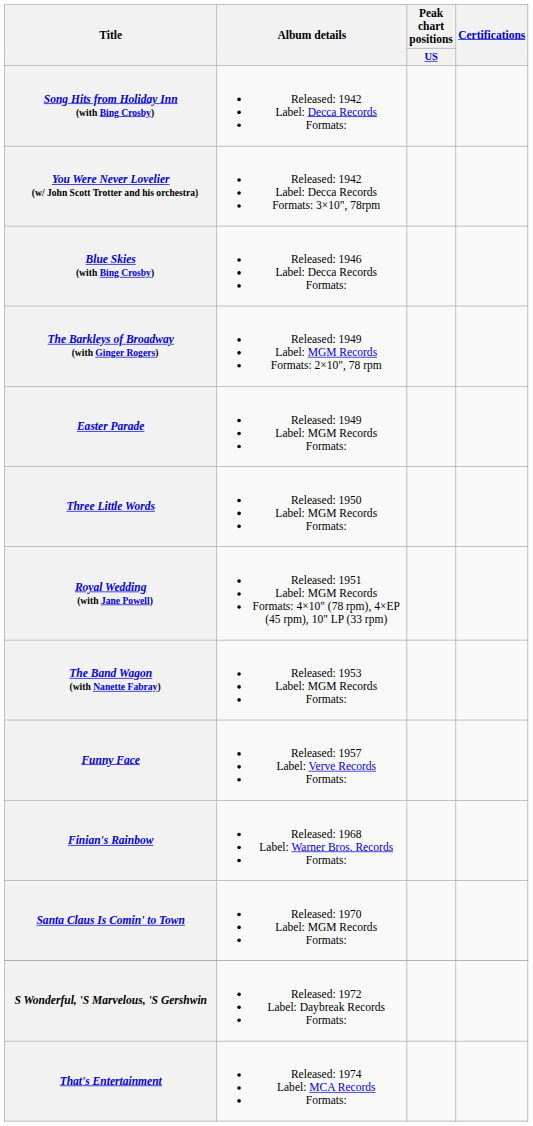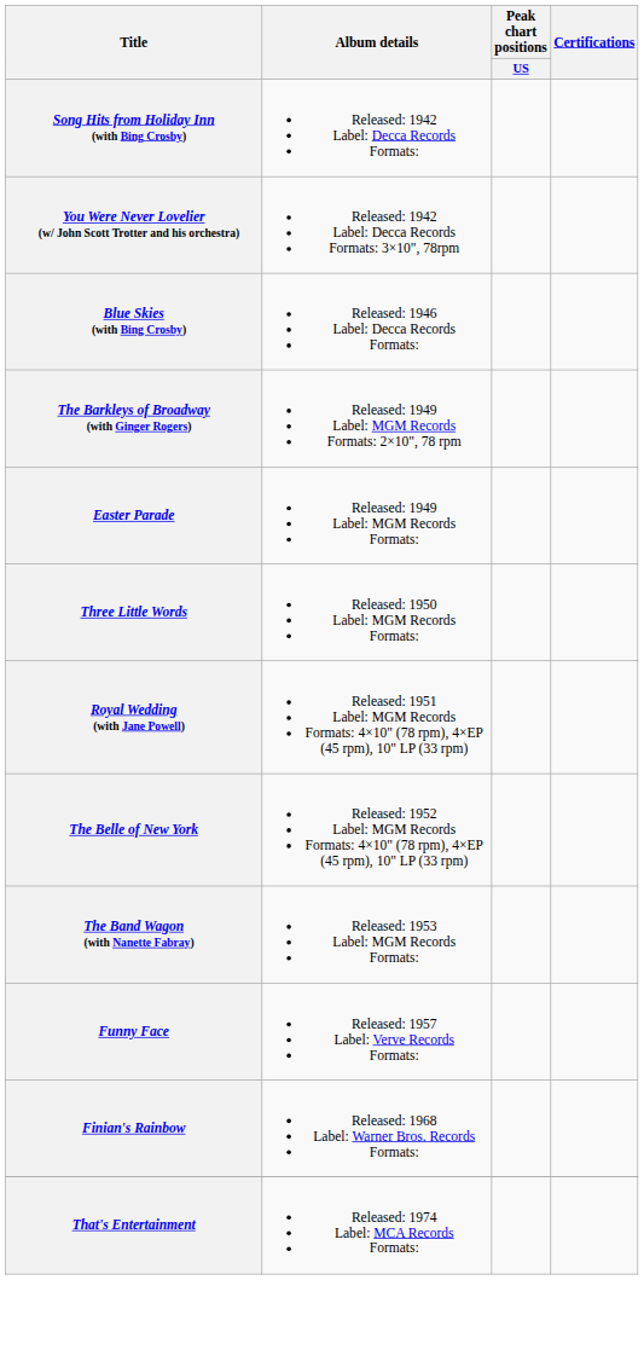+ row: The Belle of New York | Released: 1952 Label: MGM Records Formats: 4×10" (78 rpm), 4×EP (45 rpm), 10" LP (33 rpm)
- row: Santa Claus Is Comin' to Town | Released: 1970 Label: MGM Records Formats:
- row: S Wonderful, 'S Marvelous, 'S Gershwin | Released: 1972 Label: Daybreak Records Formats:
